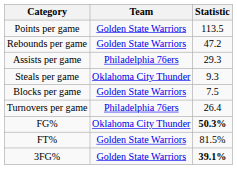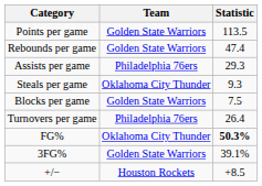Rebounds per game | Statistic: 47.2 -> 47.4
- row: FT% | Golden State Warriors | 81.5%
3FG% | Statistic: bold -> normal
+ row: +/− | Houston Rockets | +8.5
